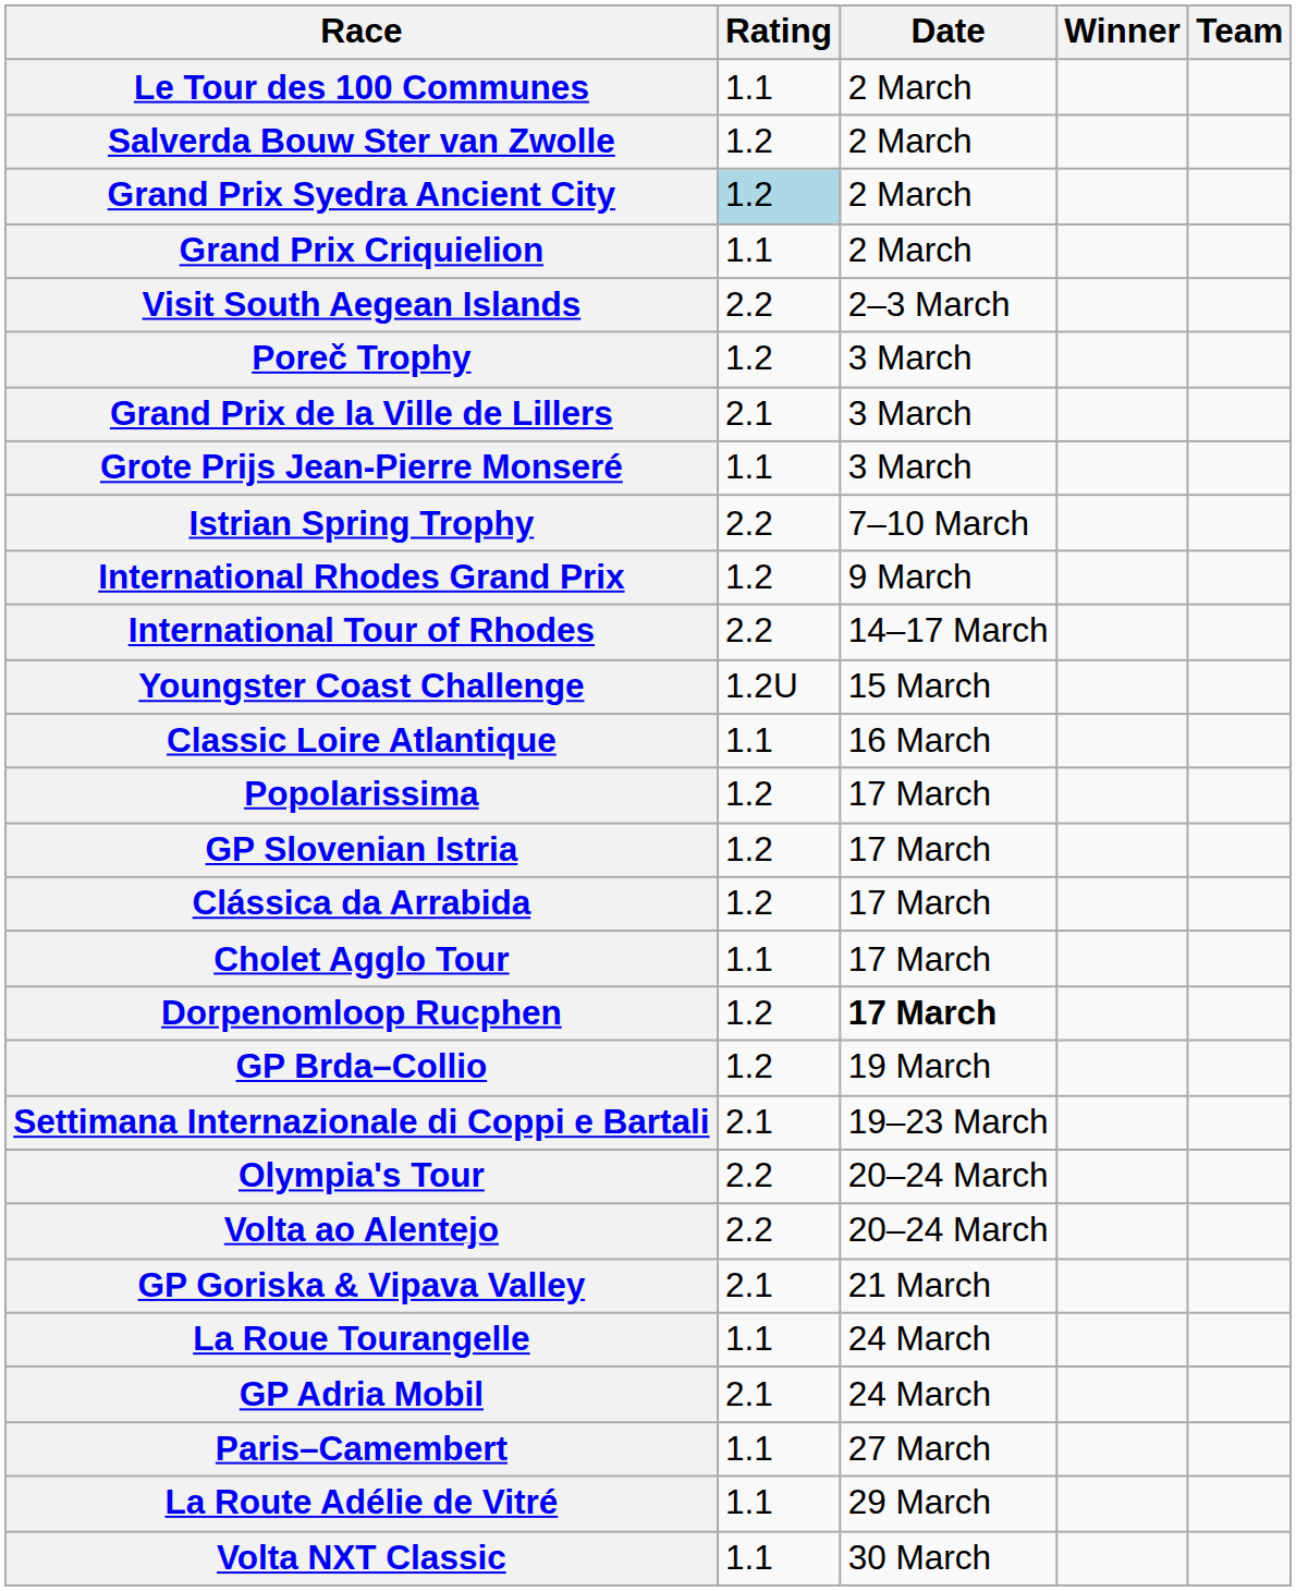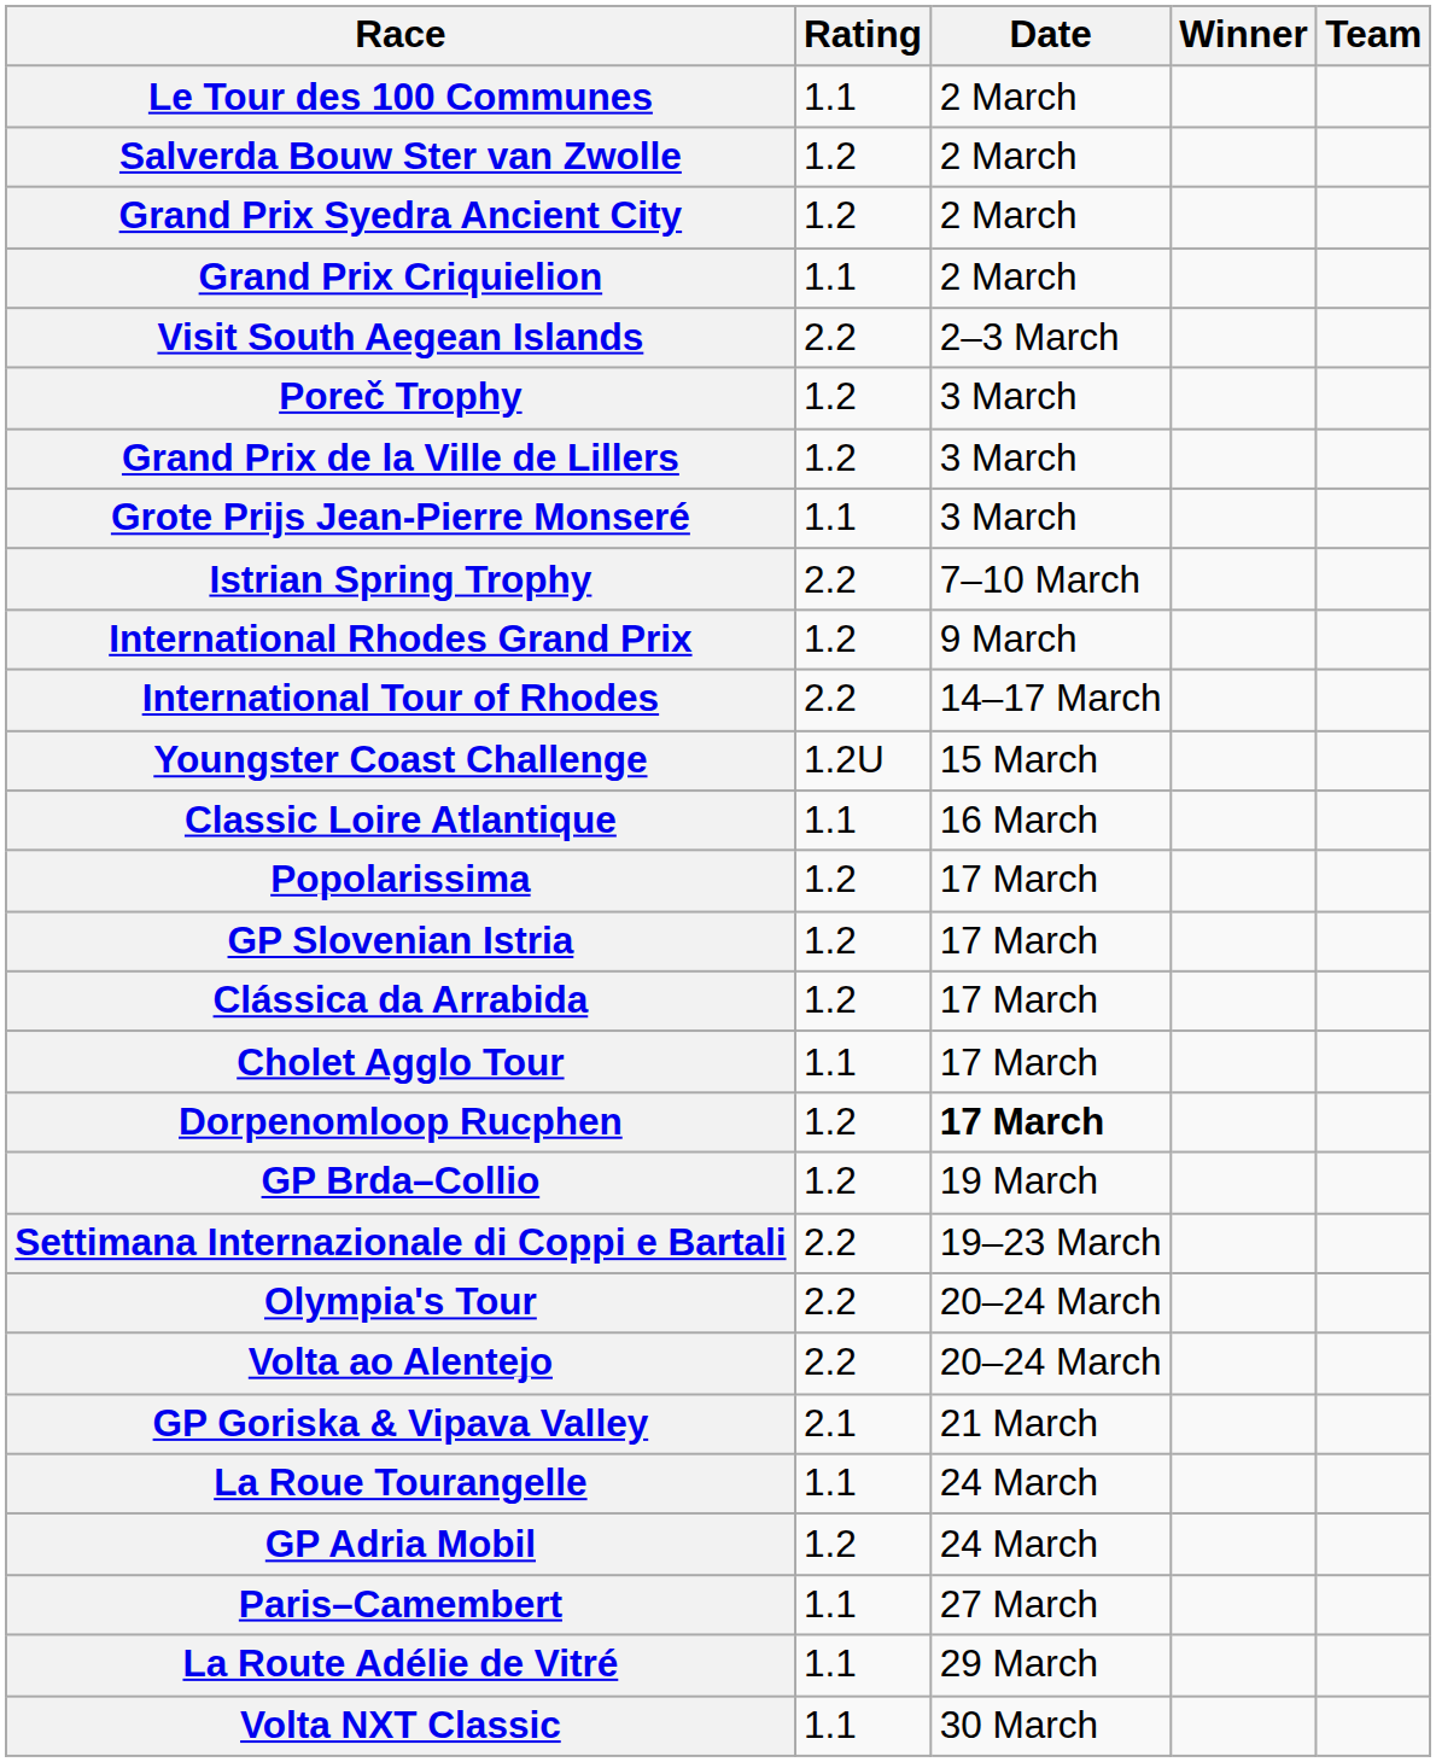Grand Prix Syedra Ancient City | Rating: lightblue background -> no background
Grand Prix de la Ville de Lillers | Rating: 2.1 -> 1.2
Settimana Internazionale di Coppi e Bartali | Rating: 2.1 -> 2.2
GP Adria Mobil | Rating: 2.1 -> 1.2
